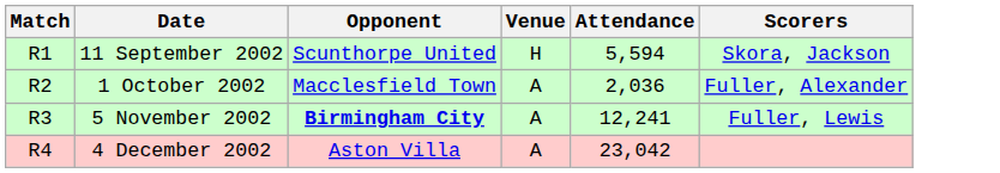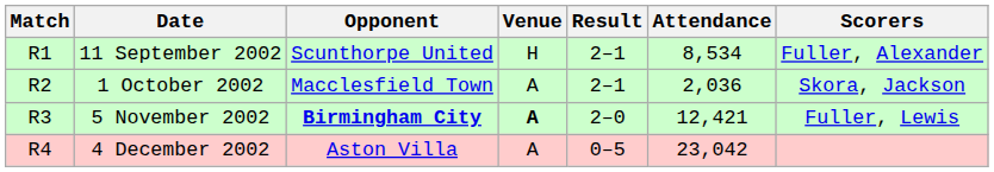+ column: Result | 2–1 | 2–1 | 2–0 | 0–5
11 September 2002 | Attendance: 5,594 -> 8,534
11 September 2002 | Scorers: Skora, Jackson -> Fuller, Alexander
1 October 2002 | Scorers: Fuller, Alexander -> Skora, Jackson
5 November 2002 | Venue: normal -> bold
5 November 2002 | Attendance: 12,241 -> 12,421
